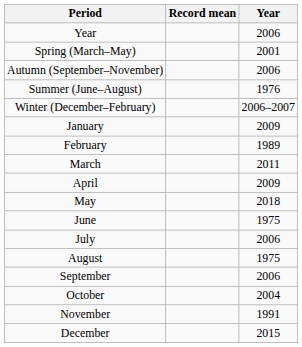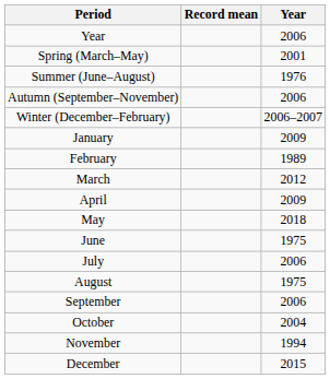rows swapped: Summer (June–August) <-> Autumn (September–November)
March | Year: 2011 -> 2012
November | Year: 1991 -> 1994
